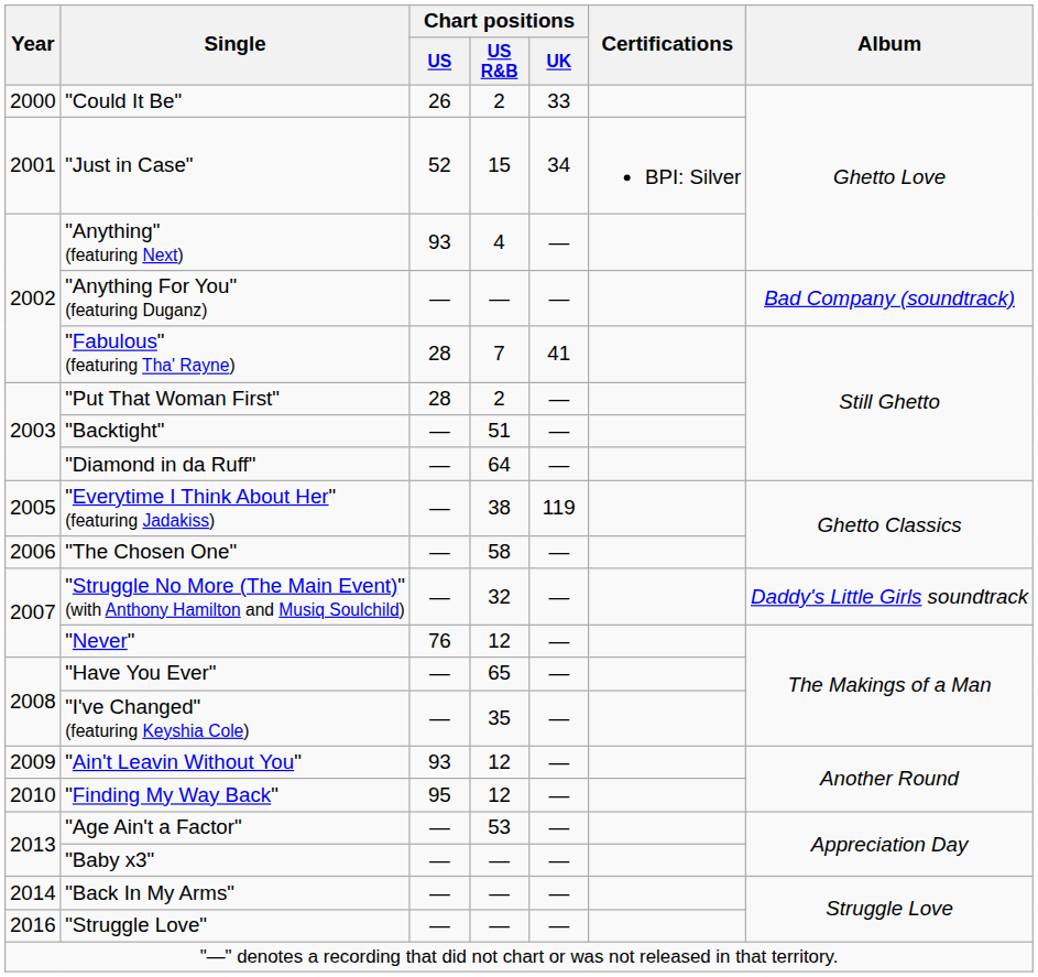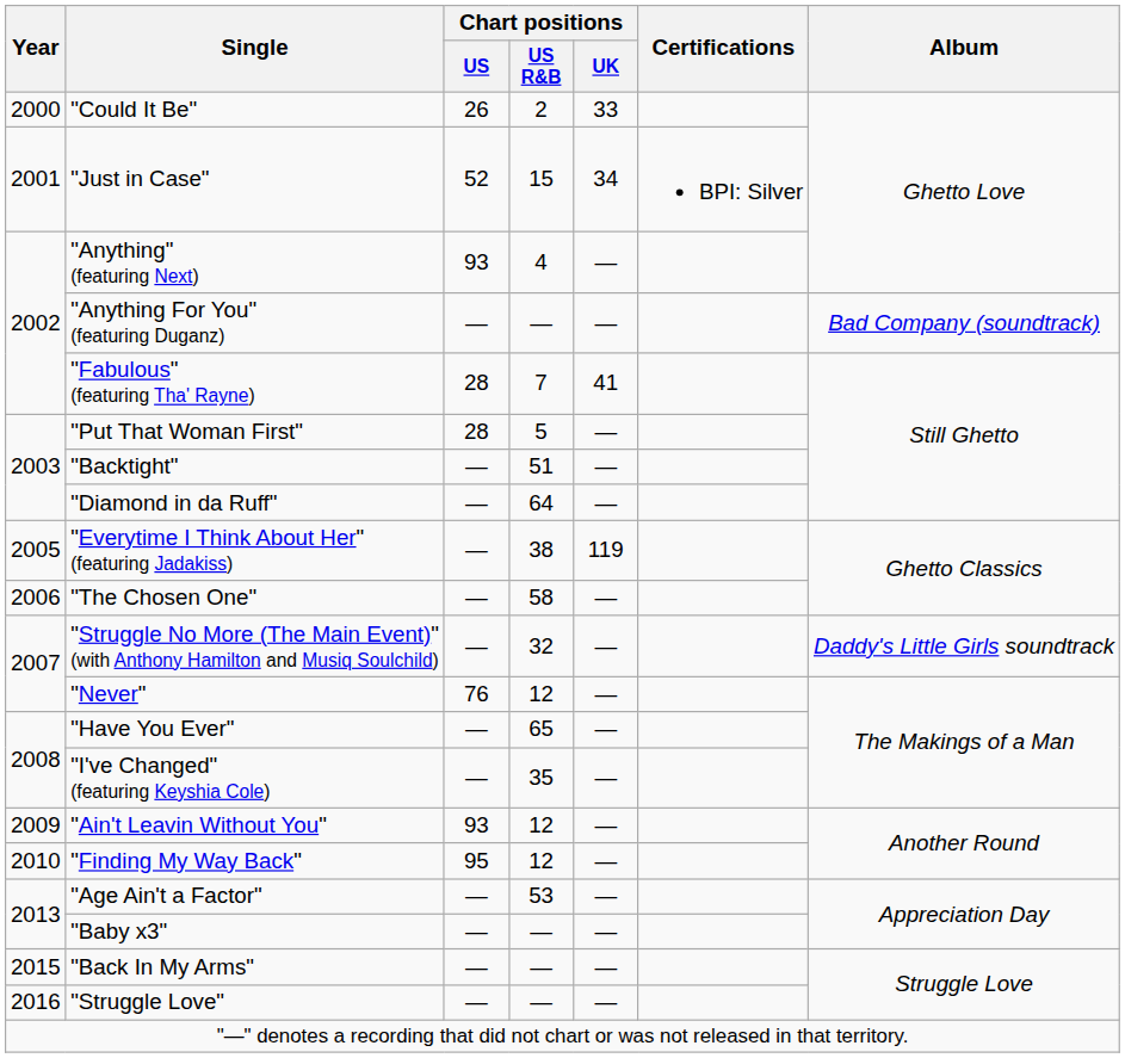"Put That Woman First" | Chart positions / US R&B: 2 -> 5
"Back In My Arms" | Year: 2014 -> 2015
